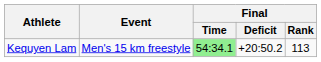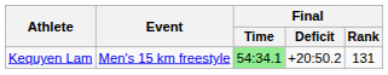Kequyen Lam | Final / Rank: 113 -> 131
